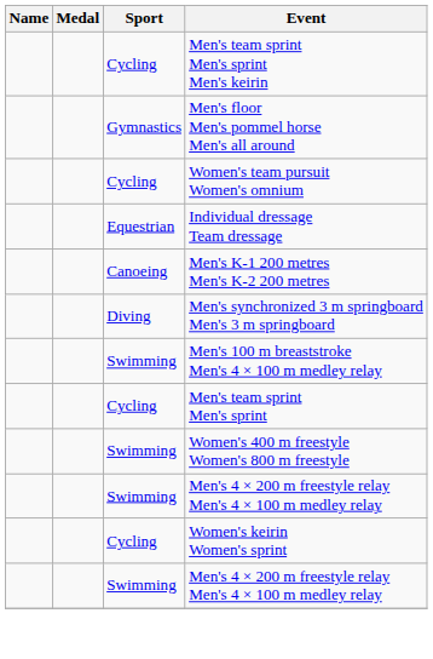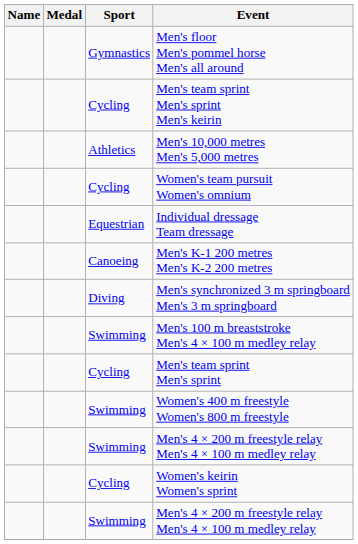rows swapped: Men's team sprint Men's sprint Men's keirin <-> Men's floor Men's pommel horse Men's all around
+ row: Athletics | Men's 10,000 metres Men's 5,000 metres
